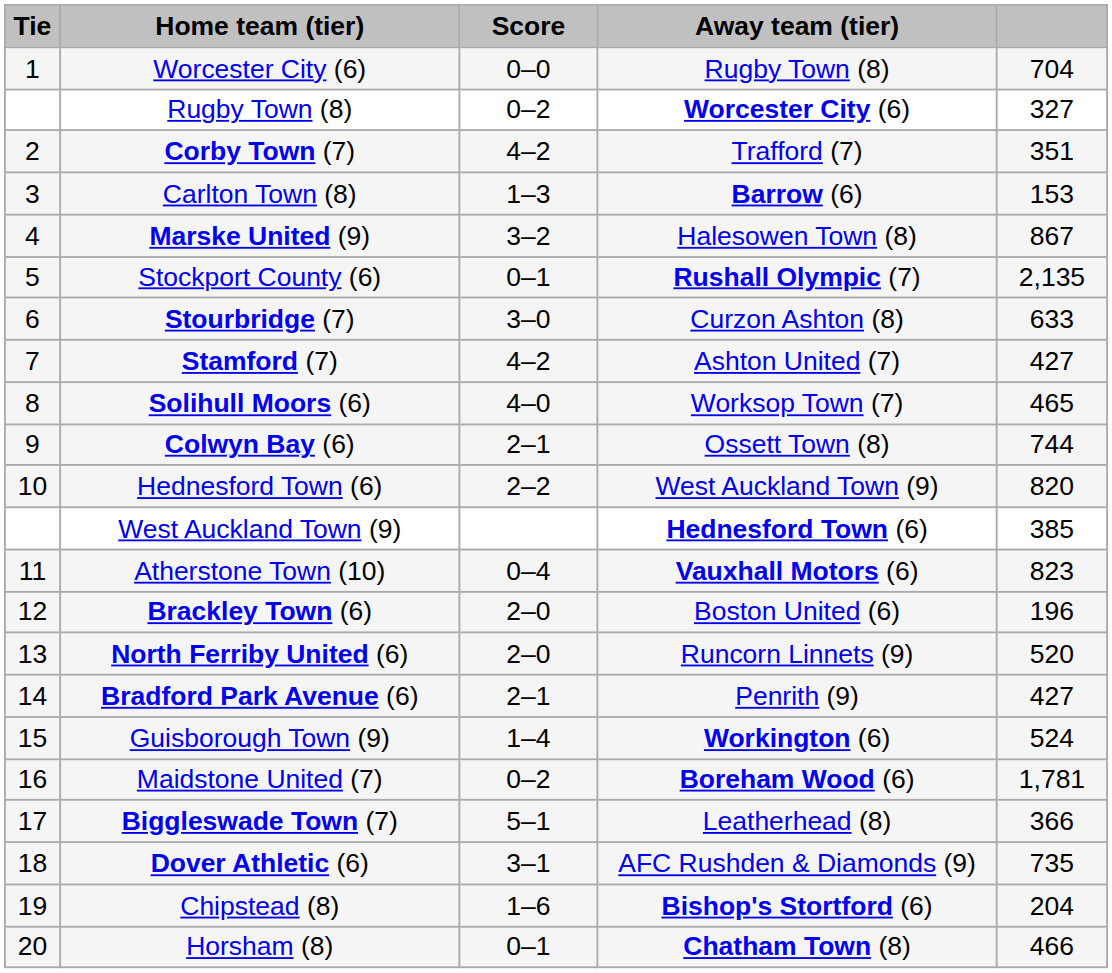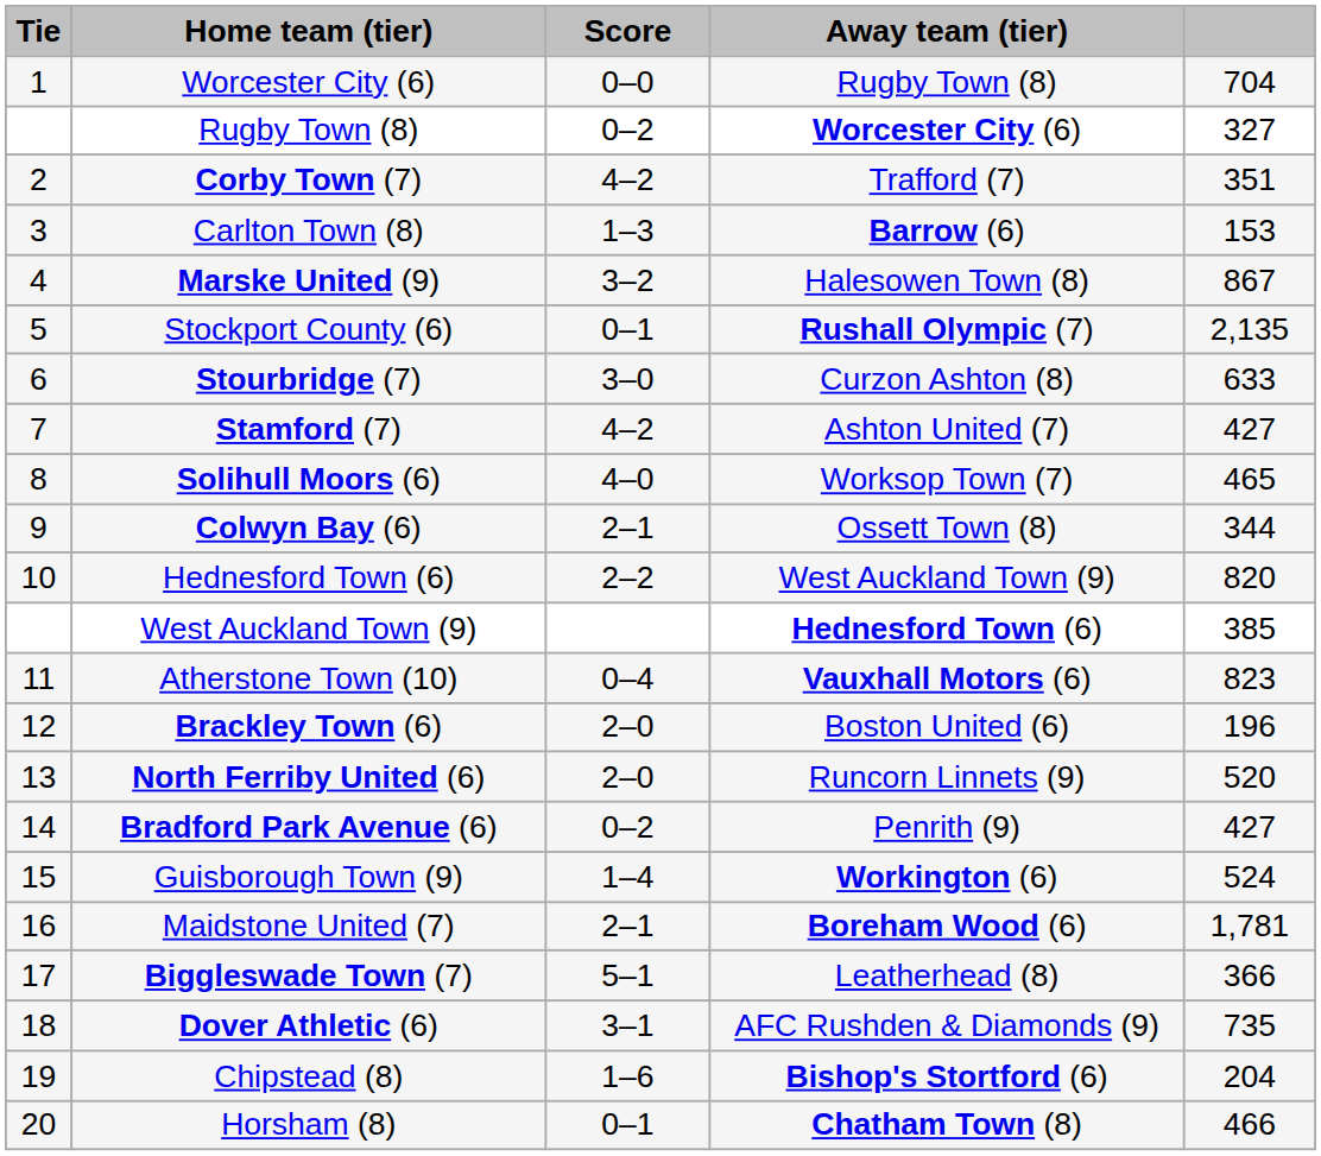Colwyn Bay (6) | column 5: 744 -> 344
Bradford Park Avenue (6) | Score: 2–1 -> 0–2
Maidstone United (7) | Score: 0–2 -> 2–1
